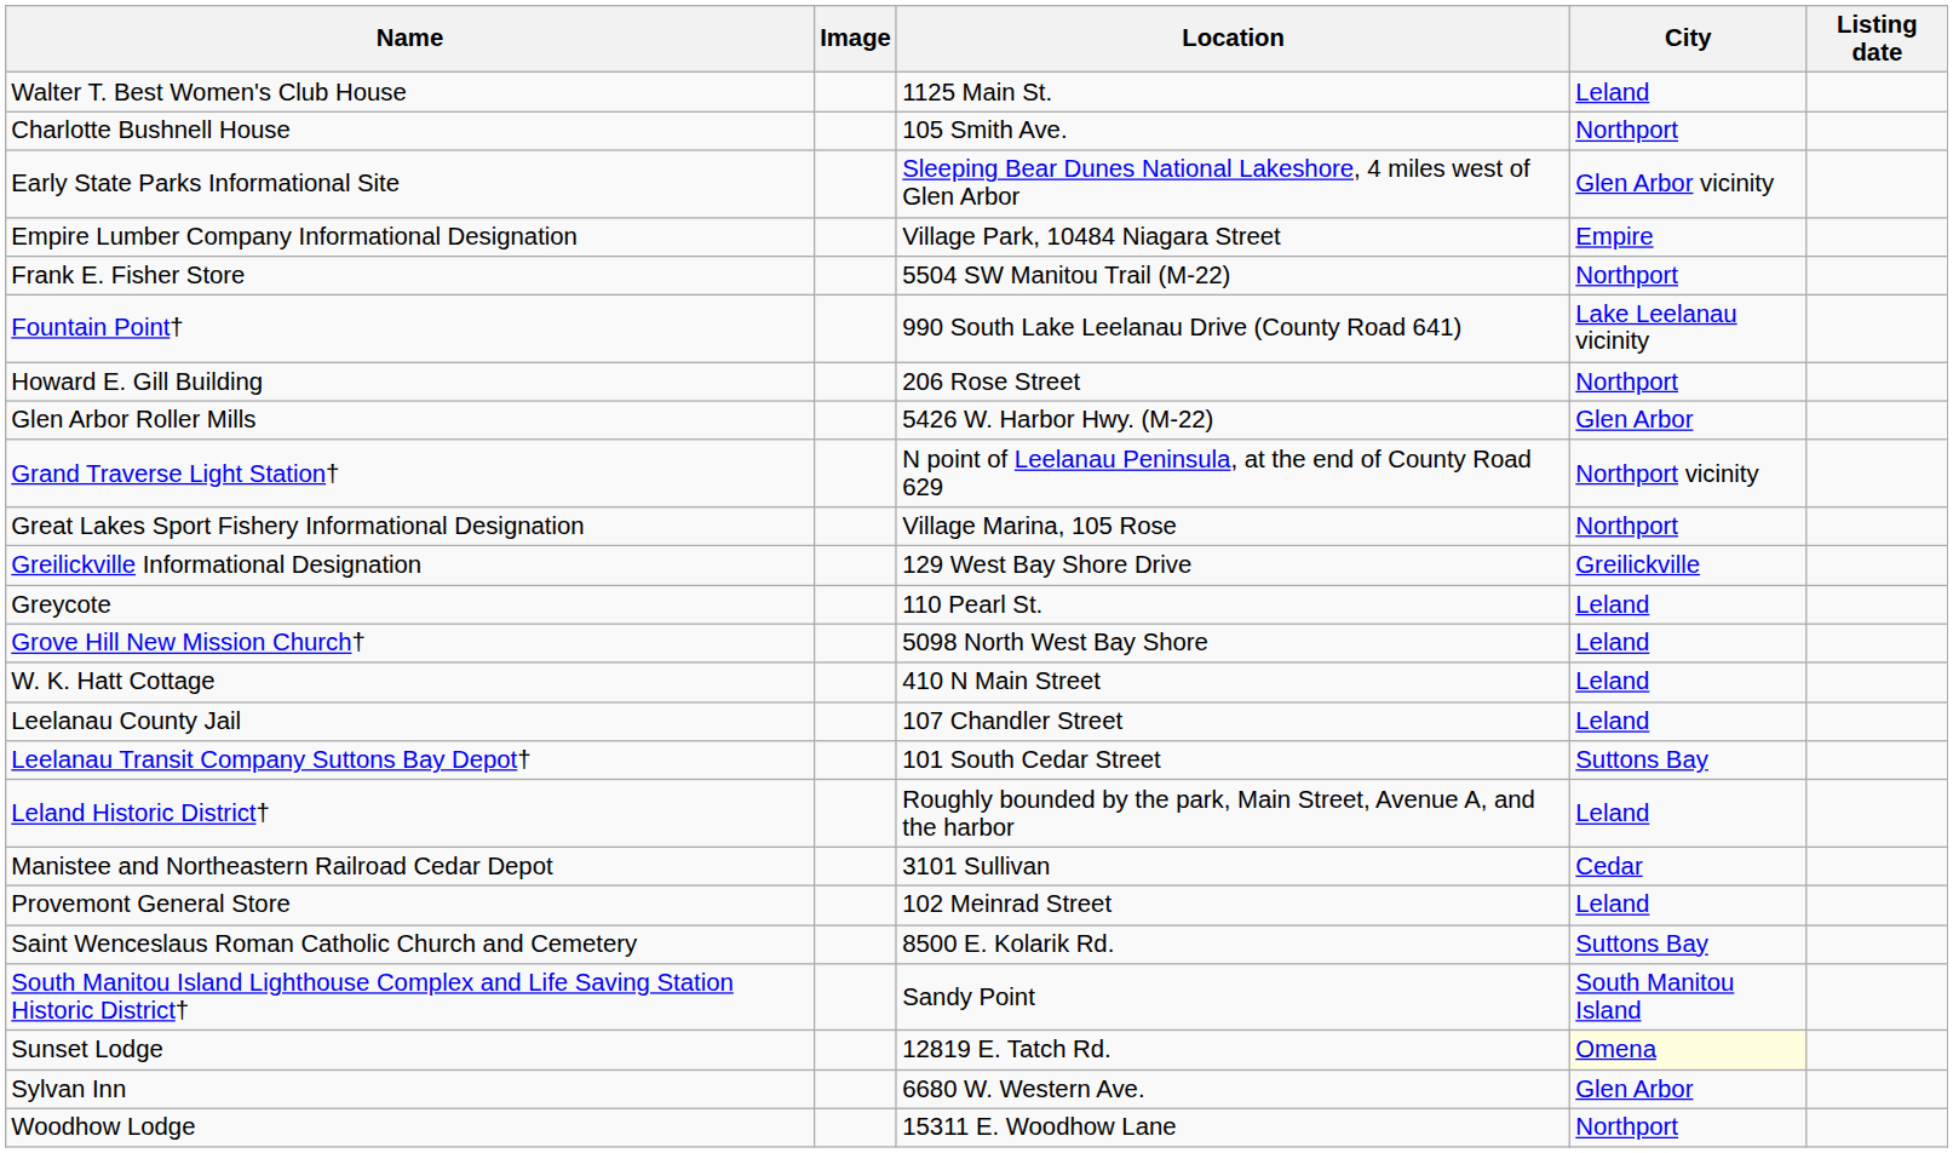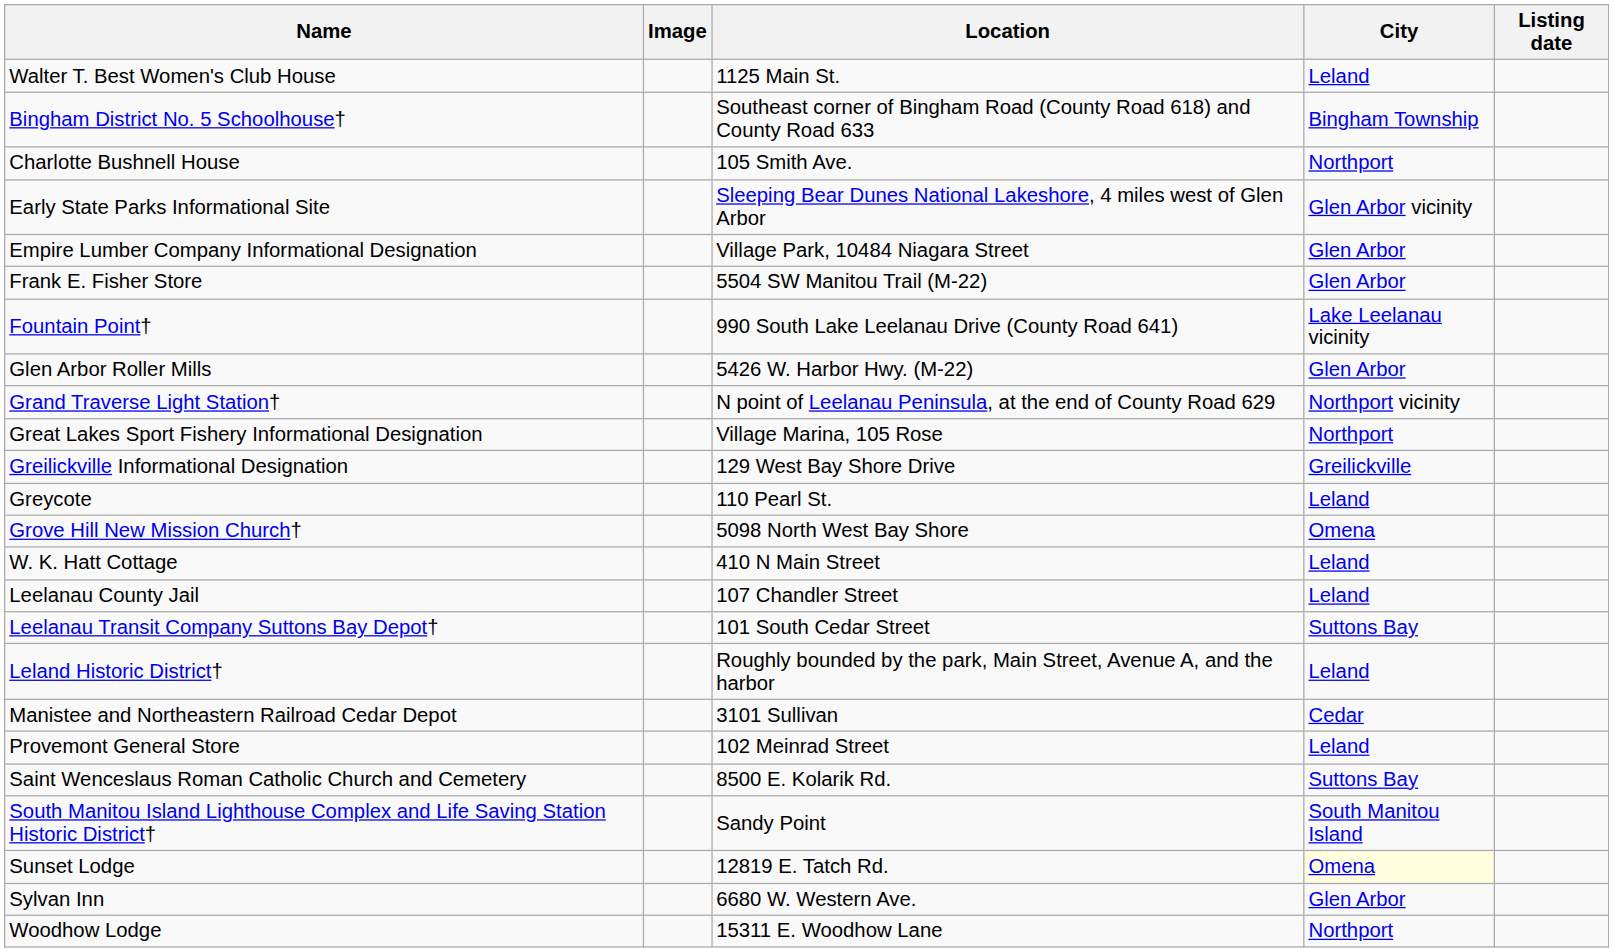+ row: Bingham District No. 5 Schoolhouse† | Southeast corner of Bingham Road (County Road 618) and County Road 633 | Bingham Township
Empire Lumber Company Informational Designation | City: Empire -> Glen Arbor
Frank E. Fisher Store | City: Northport -> Glen Arbor
- row: Howard E. Gill Building | 206 Rose Street | Northport
Grove Hill New Mission Church† | City: Leland -> Omena
